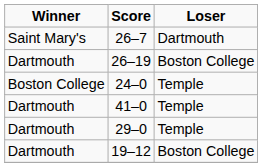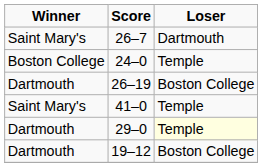rows swapped: 24–0 <-> 26–19
41–0 | Winner: Dartmouth -> Saint Mary's
29–0 | Loser: no background -> lightyellow background
